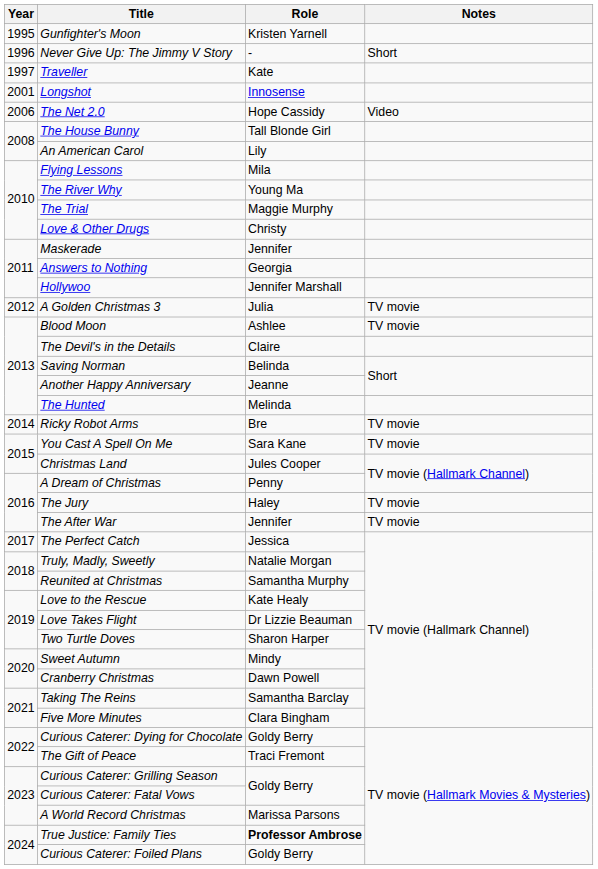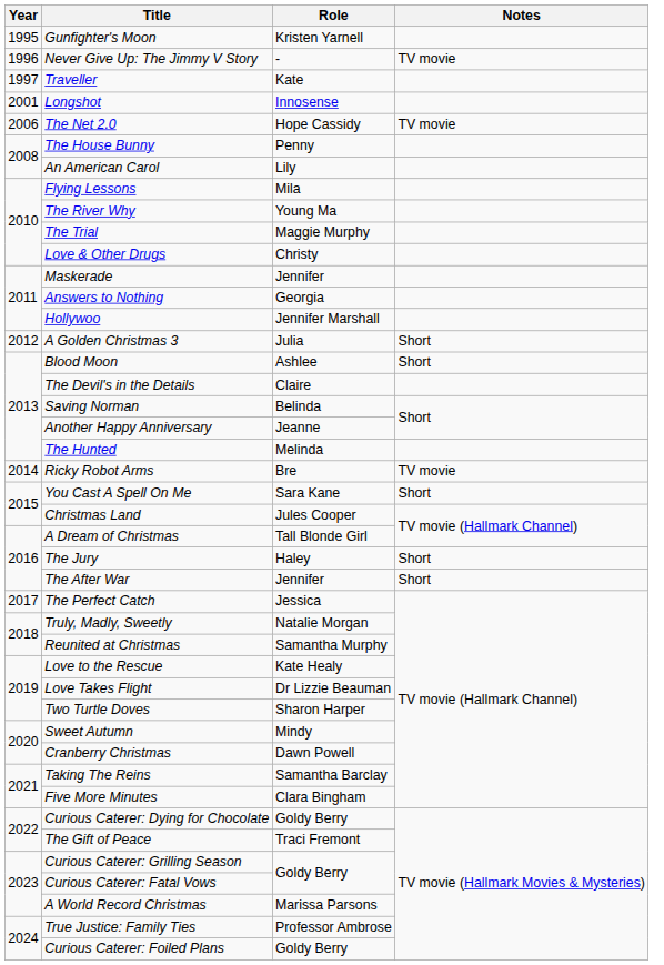Never Give Up: The Jimmy V Story | Notes: Short -> TV movie
The Net 2.0 | Notes: Video -> TV movie
The House Bunny | Role: Tall Blonde Girl -> Penny
A Golden Christmas 3 | Notes: TV movie -> Short
Blood Moon | Notes: TV movie -> Short
You Cast A Spell On Me | Notes: TV movie -> Short
A Dream of Christmas | Role: Penny -> Tall Blonde Girl
The Jury | Notes: TV movie -> Short
The After War | Notes: TV movie -> Short
True Justice: Family Ties | Role: bold -> normal
